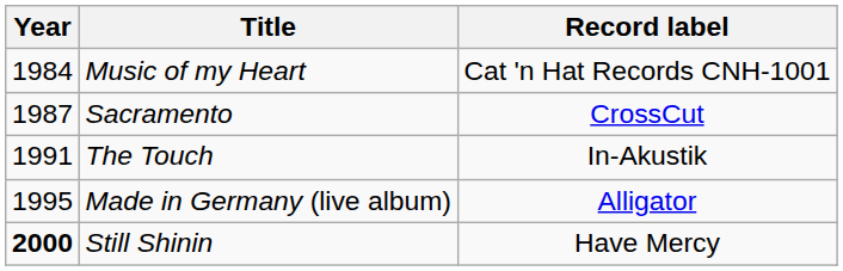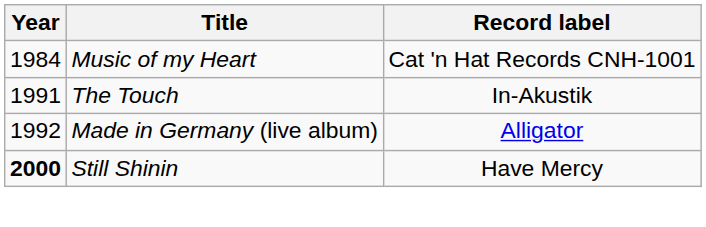- row: 1987 | Sacramento | CrossCut
Made in Germany (live album) | Year: 1995 -> 1992
